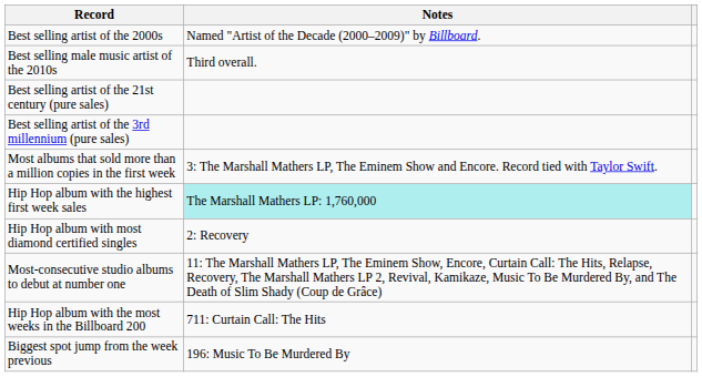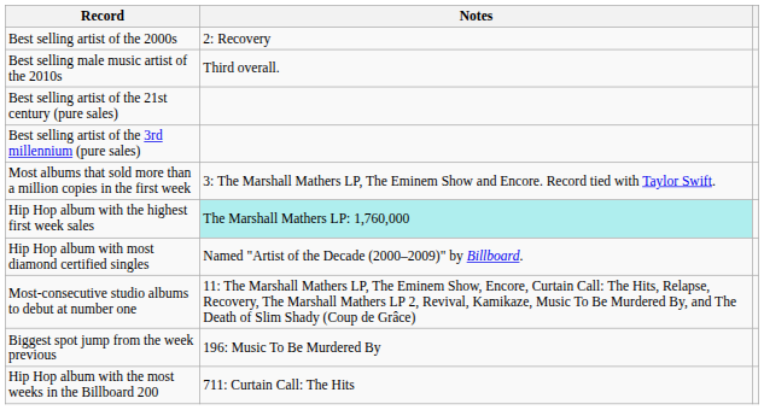Best selling artist of the 2000s | Notes: Named "Artist of the Decade (2000–2009)" by Billboard. -> 2: Recovery
Hip Hop album with most diamond certified singles | Notes: 2: Recovery -> Named "Artist of the Decade (2000–2009)" by Billboard.
rows swapped: Hip Hop album with the most weeks in the Billboard 200 <-> Biggest spot jump from the week previous
